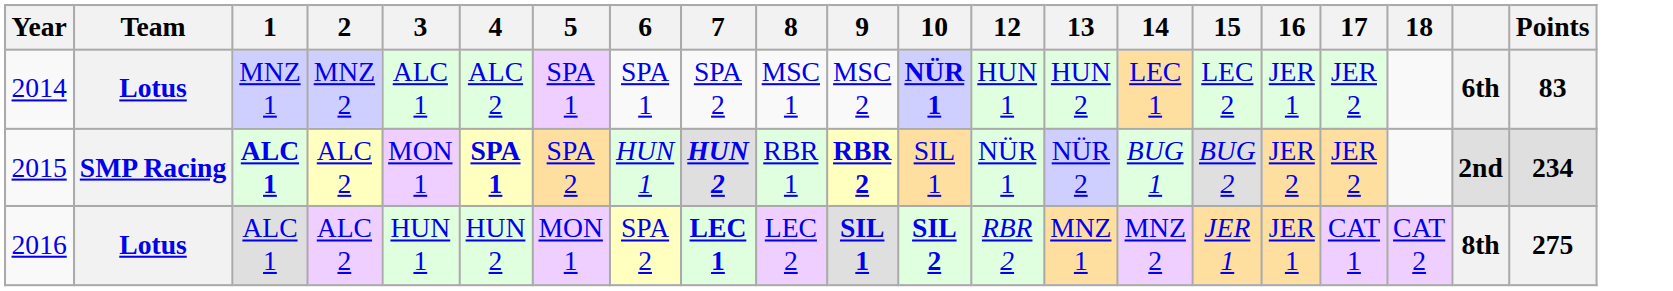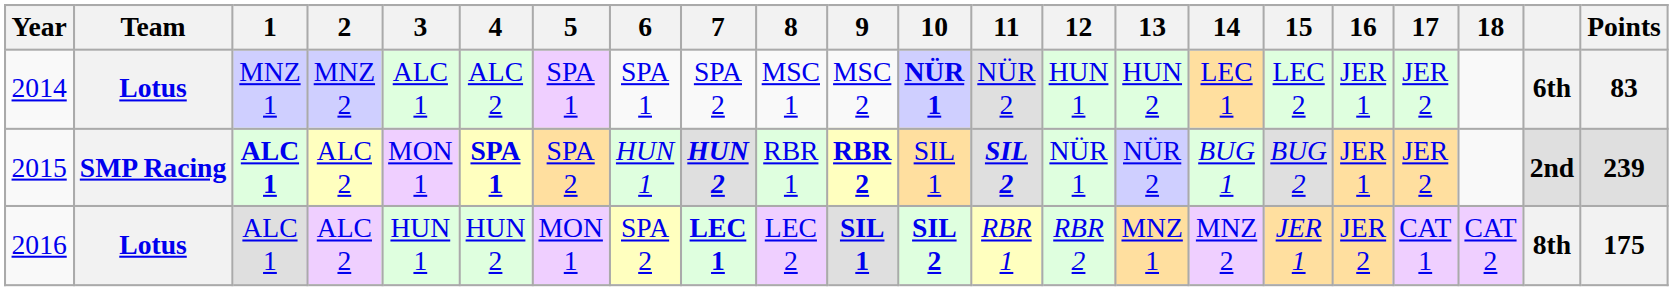+ column: 11 | NÜR 2 | SIL 2 | RBR 1
2015 | 16: JER 2 -> JER 1
2015 | Points: 234 -> 239
2016 | 16: JER 1 -> JER 2
2016 | Points: 275 -> 175
